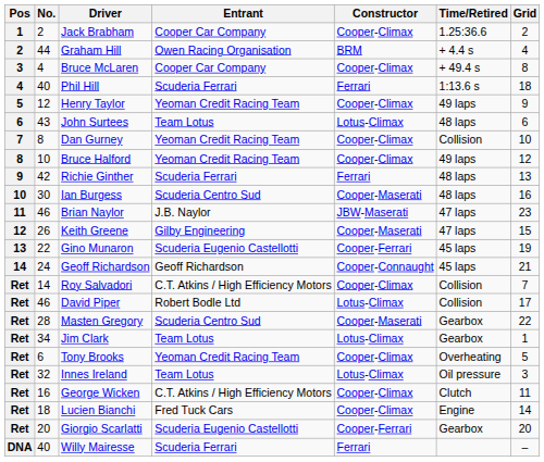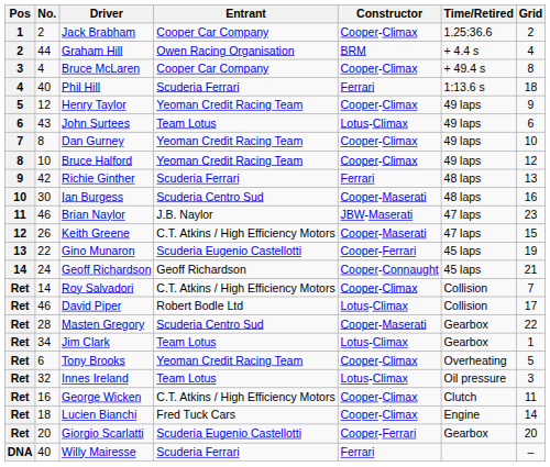John Surtees | Time/Retired: 48 laps -> 49 laps
Dan Gurney | Time/Retired: Collision -> 49 laps
Keith Greene | Entrant: Gilby Engineering -> C.T. Atkins / High Efficiency Motors
